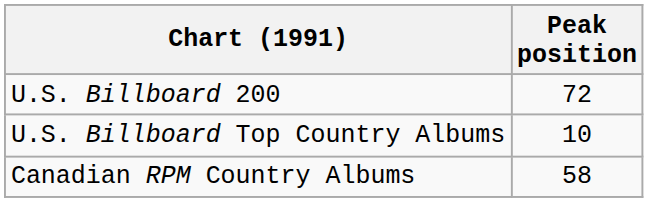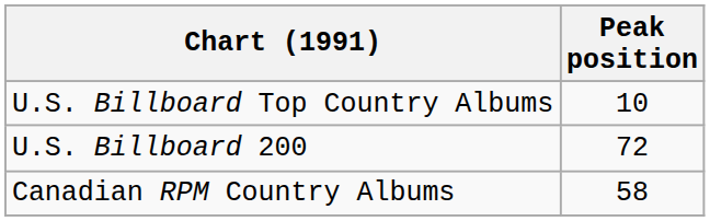rows swapped: U.S. Billboard Top Country Albums <-> U.S. Billboard 200
